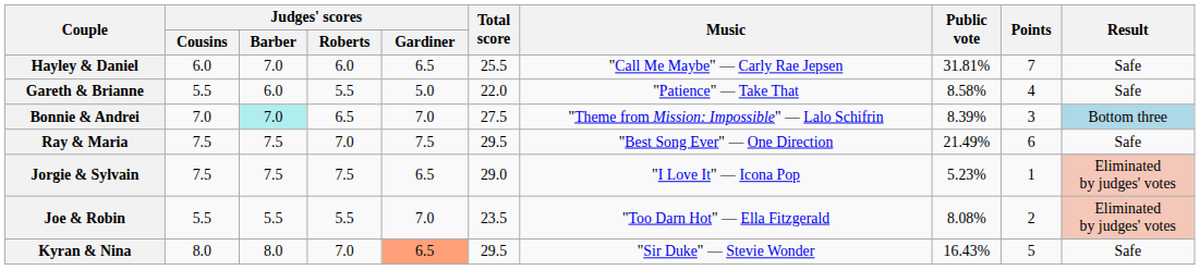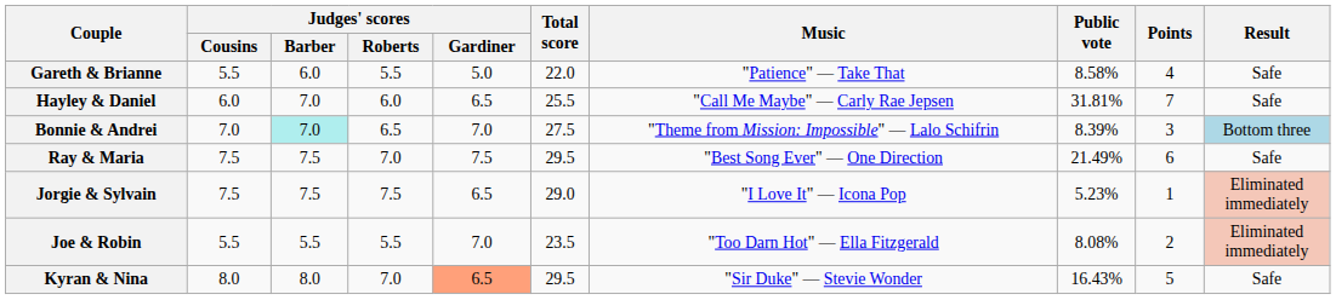rows swapped: Hayley & Daniel <-> Gareth & Brianne
Jorgie & Sylvain | Result: Eliminated by judges' votes -> Eliminated immediately
Joe & Robin | Result: Eliminated by judges' votes -> Eliminated immediately
